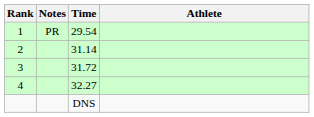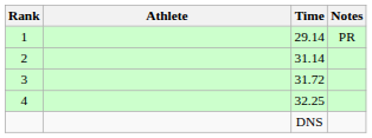columns swapped: Athlete <-> Notes
1 | Time: 29.54 -> 29.14
4 | Time: 32.27 -> 32.25
